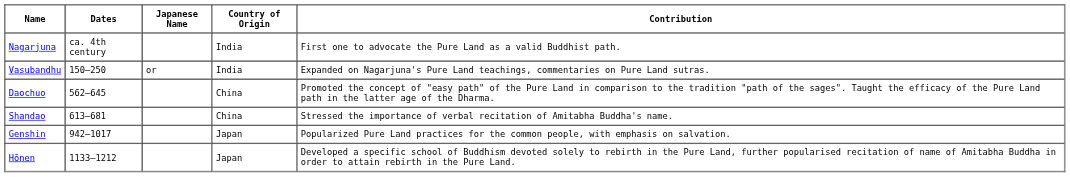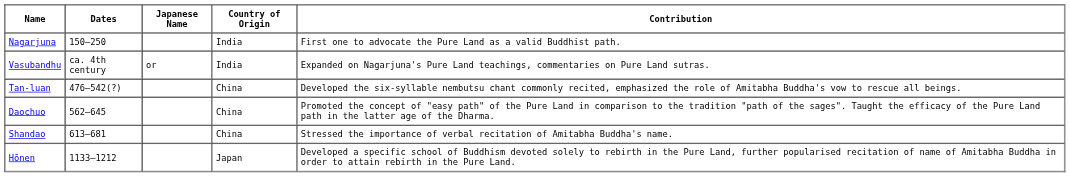Nagarjuna | Dates: ca. 4th century -> 150–250
Vasubandhu | Dates: 150–250 -> ca. 4th century
+ row: Tan-luan | 476–542(?) | China | Developed the six-syllable nembutsu chant commonly recited, emphasized the role of Amitabha Buddha's vow to rescue all beings.
- row: Genshin | 942–1017 | Japan | Popularized Pure Land practices for the common people, with emphasis on salvation.
